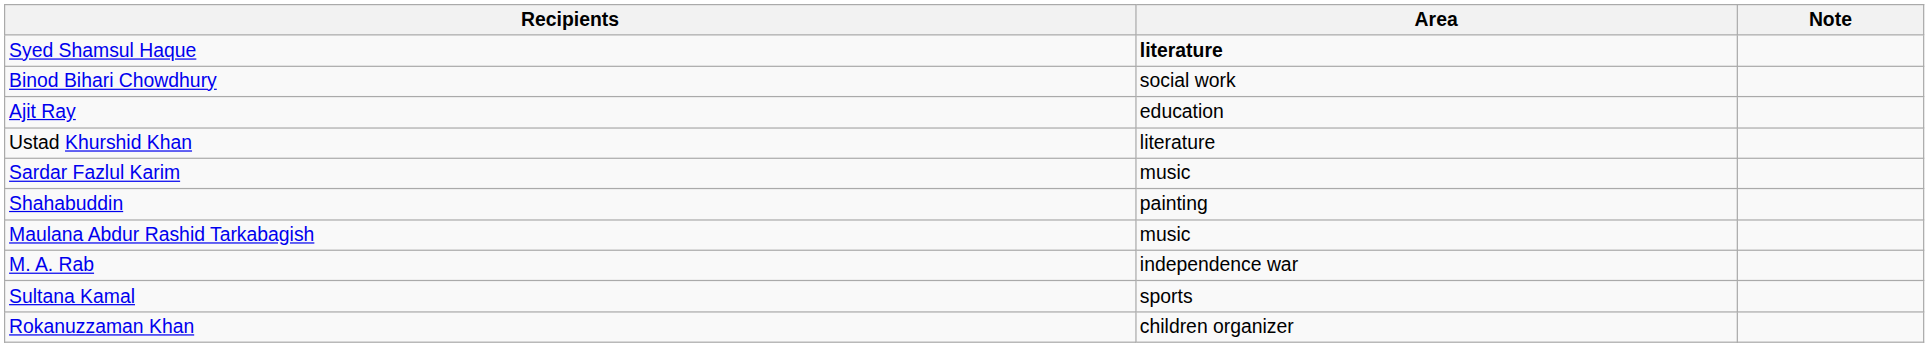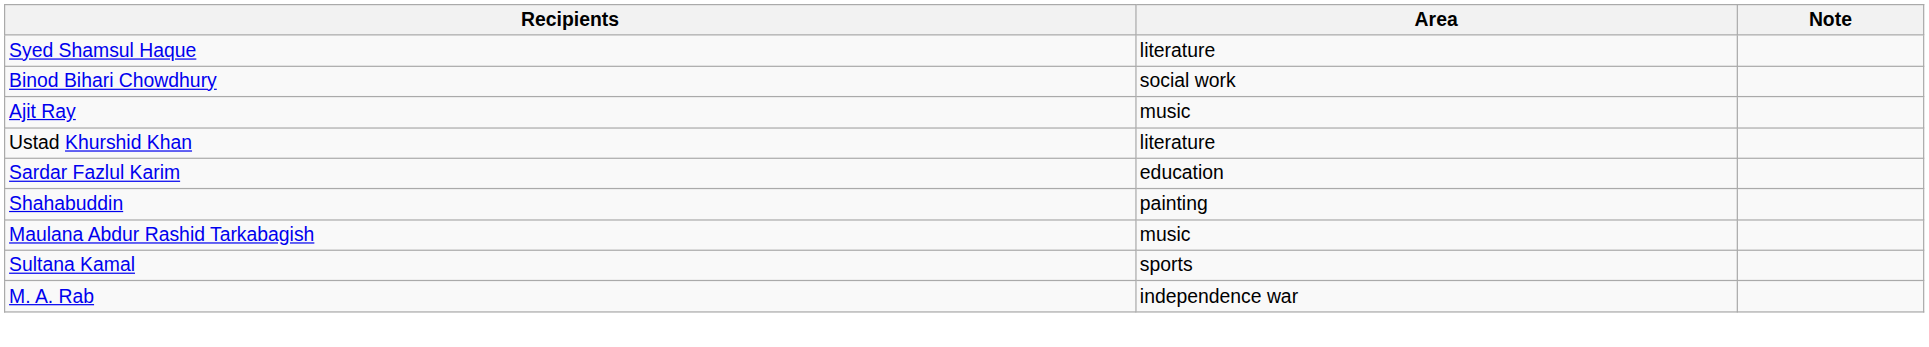Syed Shamsul Haque | Area: bold -> normal
Ajit Ray | Area: education -> music
Sardar Fazlul Karim | Area: music -> education
rows swapped: M. A. Rab <-> Sultana Kamal
- row: Rokanuzzaman Khan | children organizer
